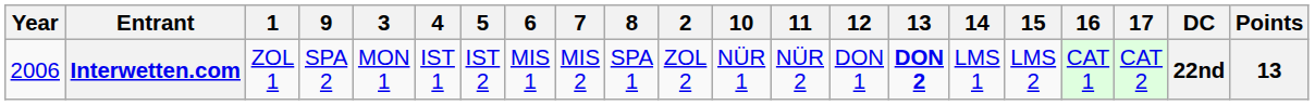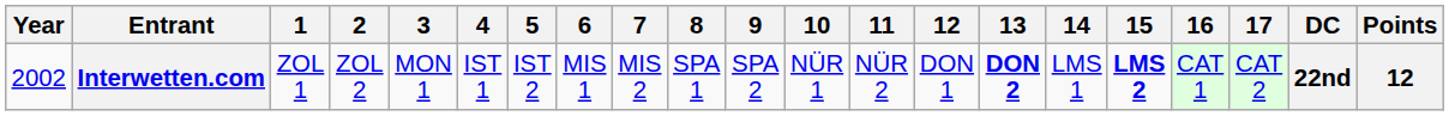columns swapped: 2 <-> 9
Interwetten.com | Year: 2006 -> 2002
Interwetten.com | 15: normal -> bold
Interwetten.com | Points: 13 -> 12
